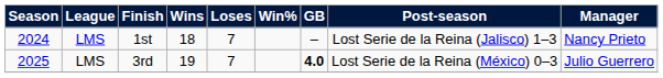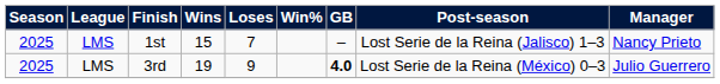1st | Season: 2024 -> 2025
1st | Wins: 18 -> 15
3rd | Loses: 7 -> 9
